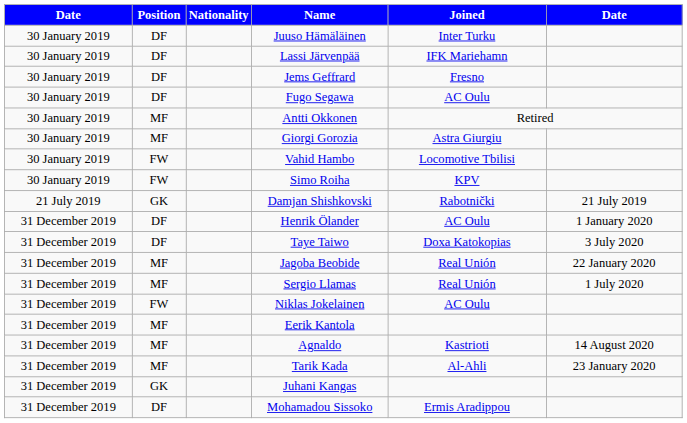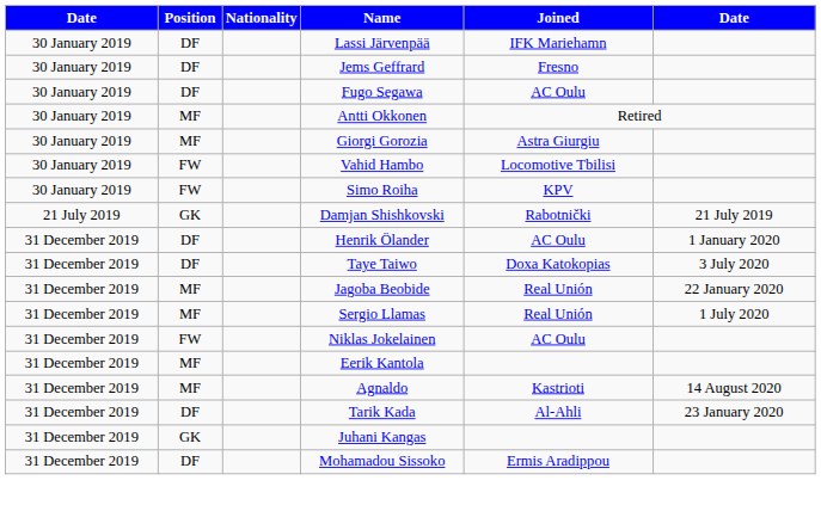- row: 30 January 2019 | DF | Juuso Hämäläinen | Inter Turku
Tarik Kada | Position: MF -> DF
